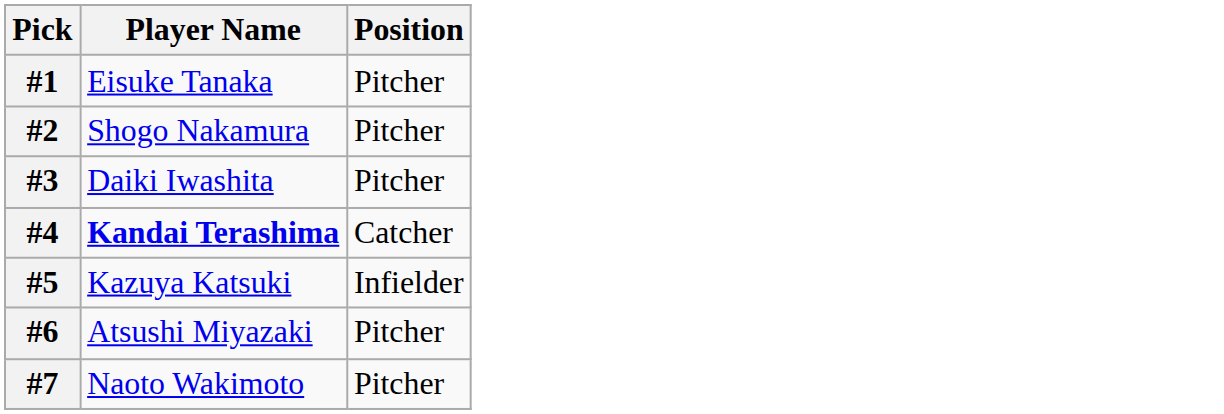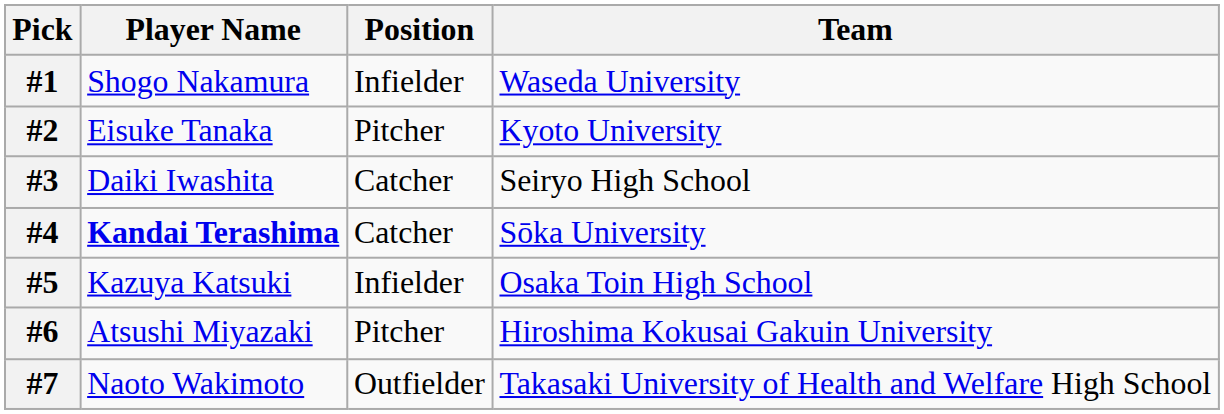+ column: Team | Waseda University | Kyoto University | Seiryo High School | Sōka University | Osaka Toin High School | Hiroshima Kokusai Gakuin University | Takasaki University of Health and Welfare High School
#1 | Player Name: Eisuke Tanaka -> Shogo Nakamura
#1 | Position: Pitcher -> Infielder
#2 | Player Name: Shogo Nakamura -> Eisuke Tanaka
#3 | Position: Pitcher -> Catcher
#7 | Position: Pitcher -> Outfielder
